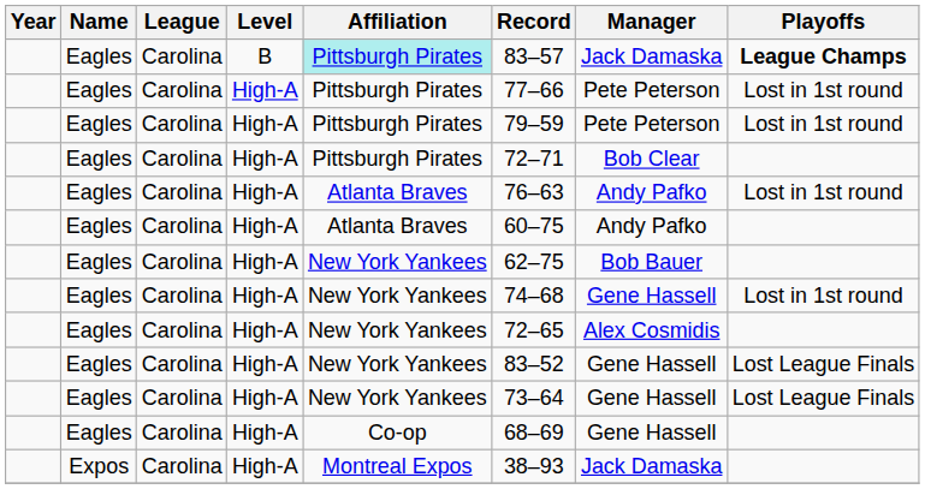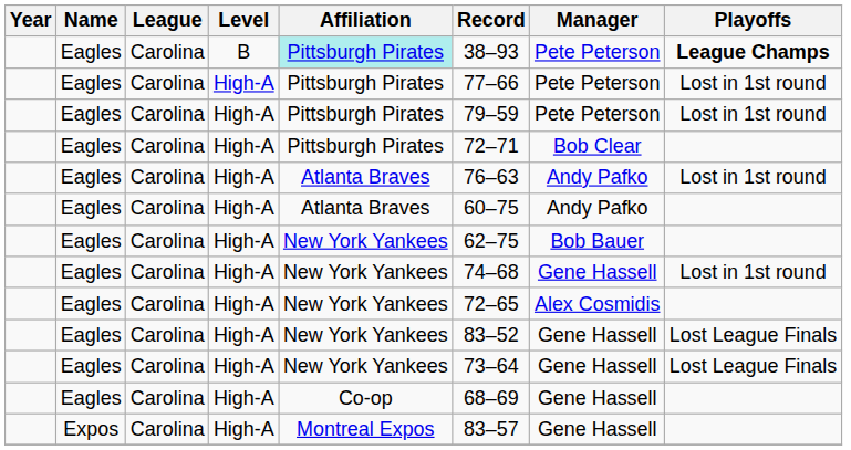Eagles / B | Record: 83–57 -> 38–93
Eagles / B | Manager: Jack Damaska -> Pete Peterson
Expos | Record: 38–93 -> 83–57
Expos | Manager: Jack Damaska -> Gene Hassell
